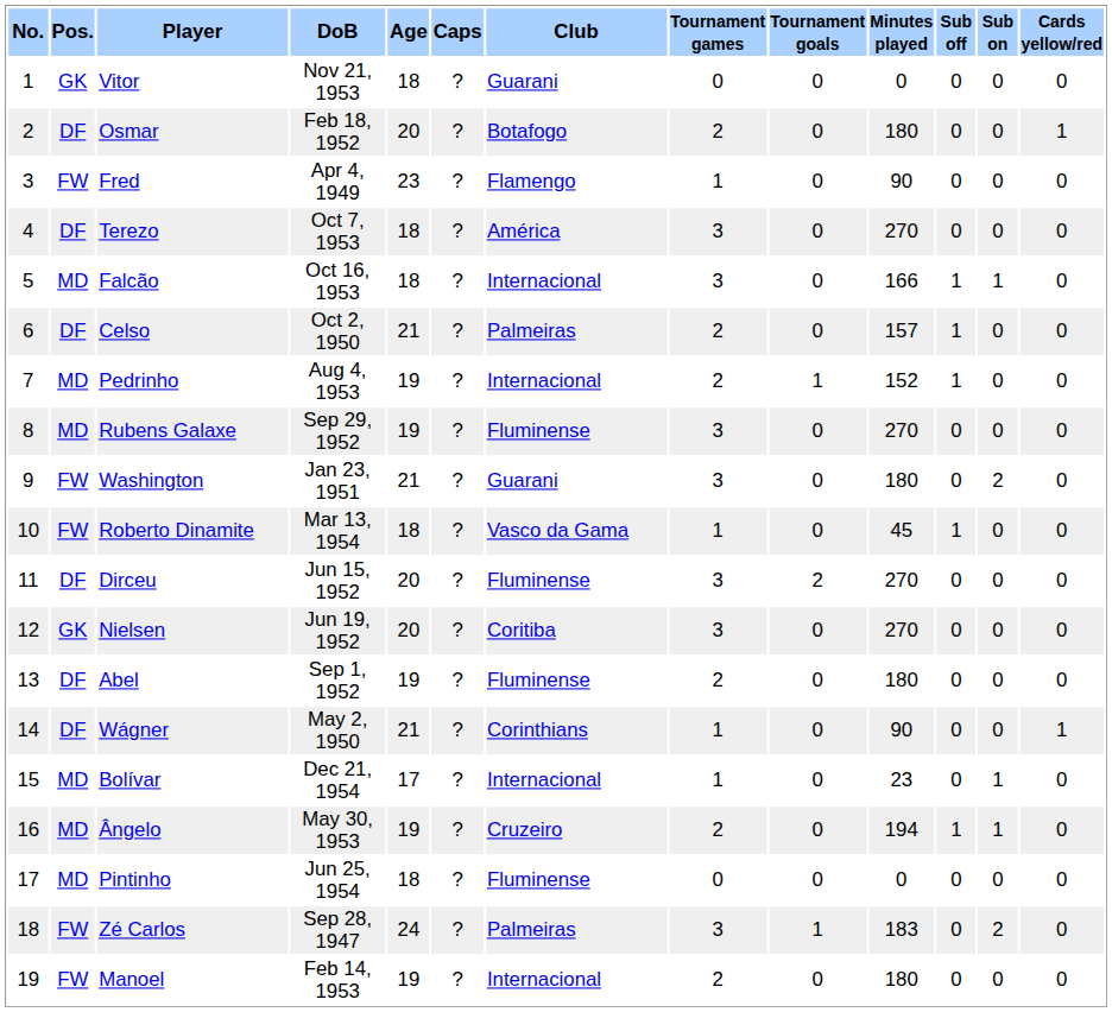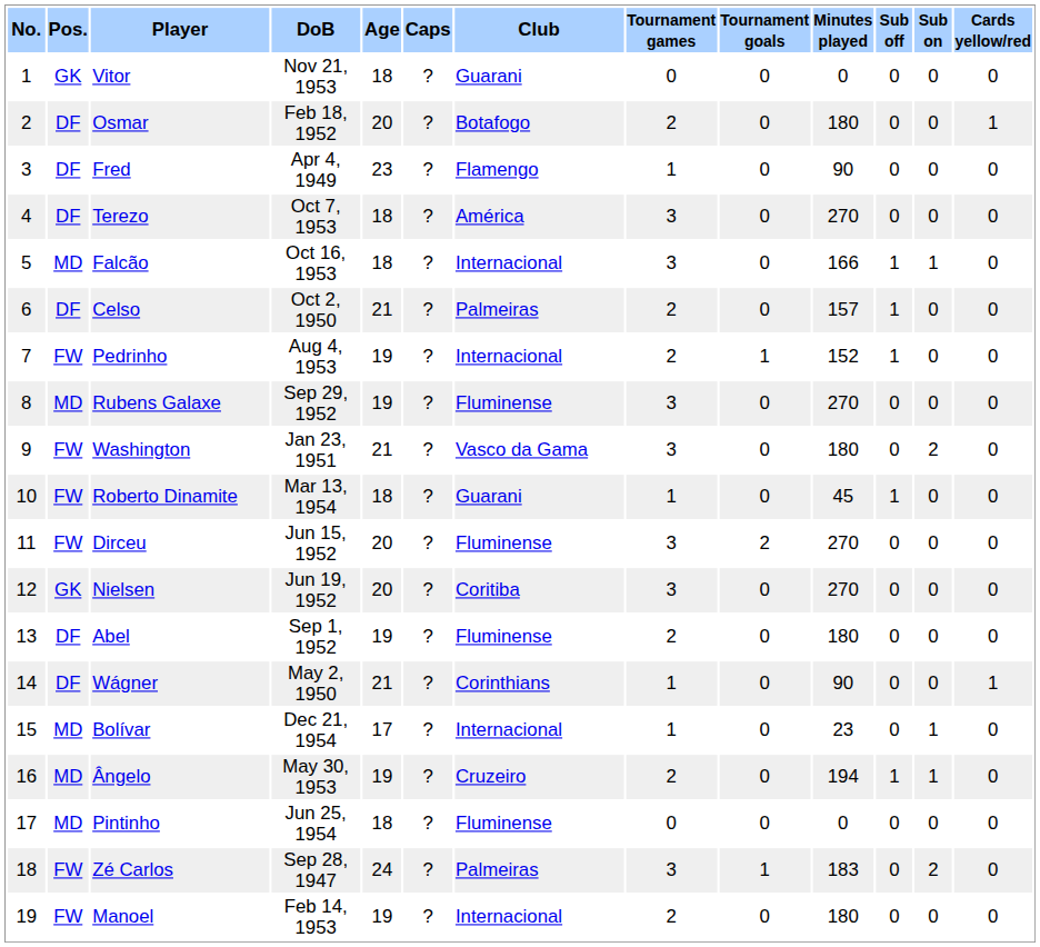Fred | Pos.: FW -> DF
Pedrinho | Pos.: MD -> FW
Washington | Club: Guarani -> Vasco da Gama
Roberto Dinamite | Club: Vasco da Gama -> Guarani
Dirceu | Pos.: DF -> FW
